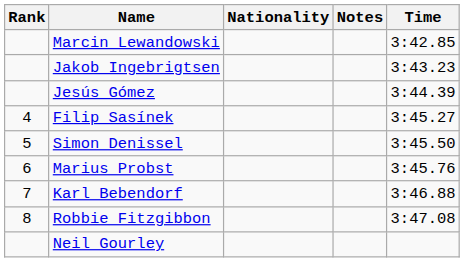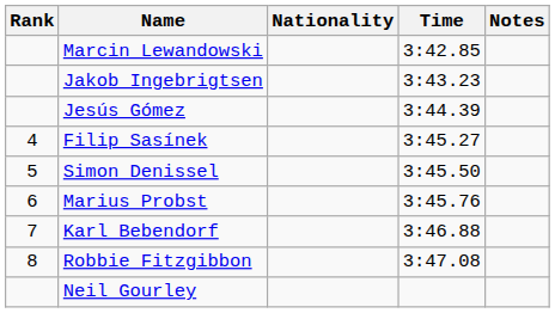columns swapped: Time <-> Notes
